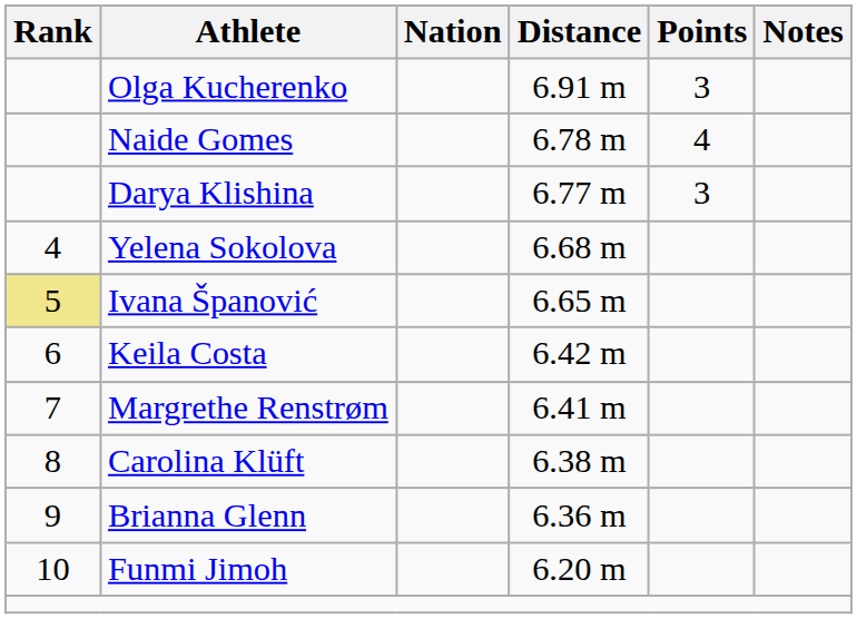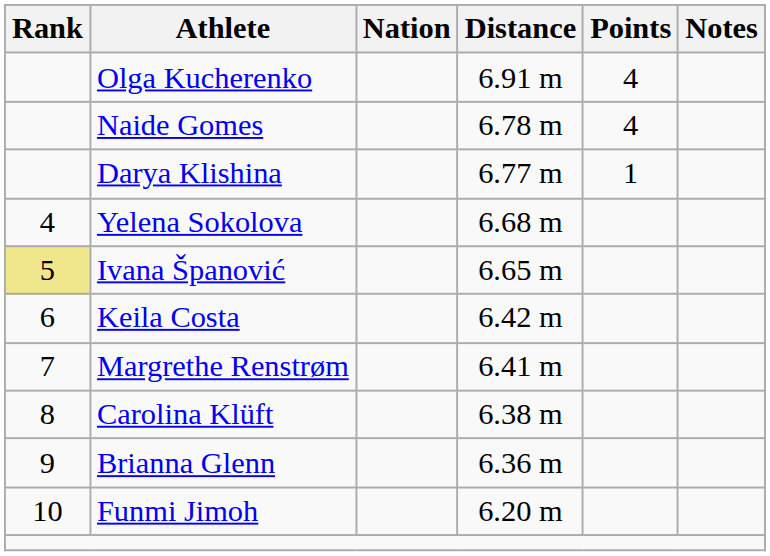Olga Kucherenko | Points: 3 -> 4
Darya Klishina | Points: 3 -> 1
